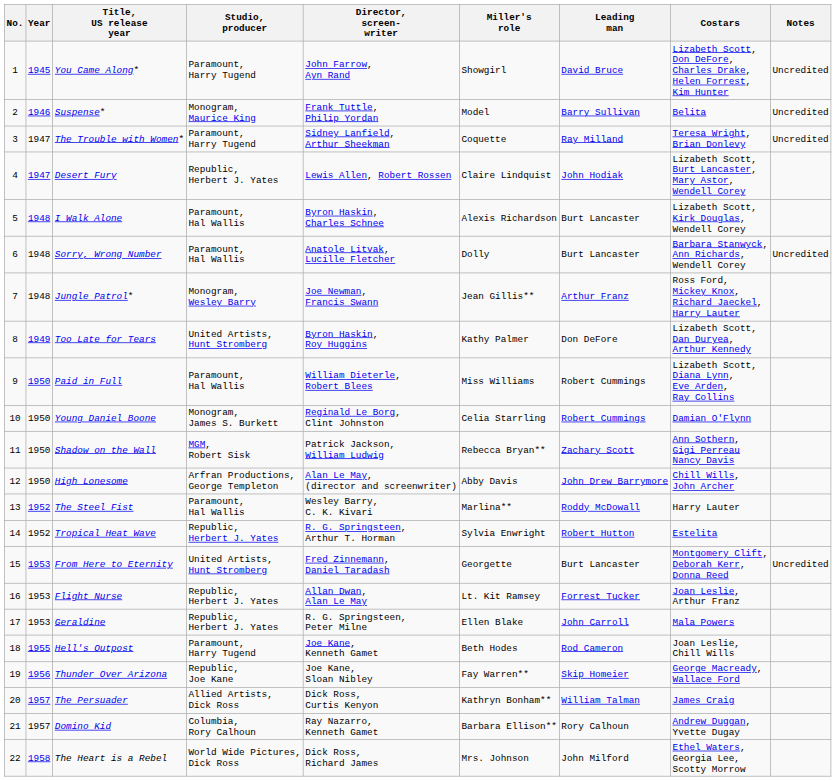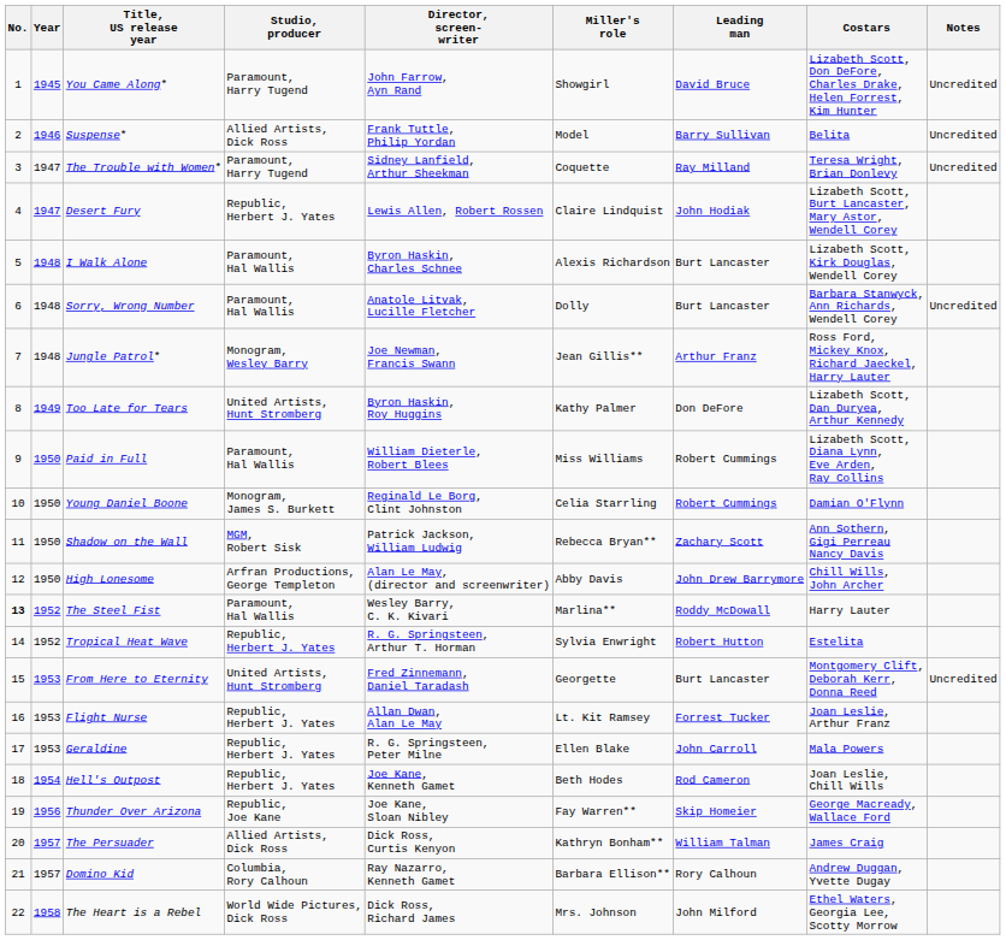Suspense* | Studio, producer: Monogram, Maurice King -> Allied Artists, Dick Ross
The Steel Fist | No.: normal -> bold
Hell's Outpost | Year: 1955 -> 1954
Hell's Outpost | Studio, producer: Paramount, Harry Tugend -> Republic, Herbert J. Yates
